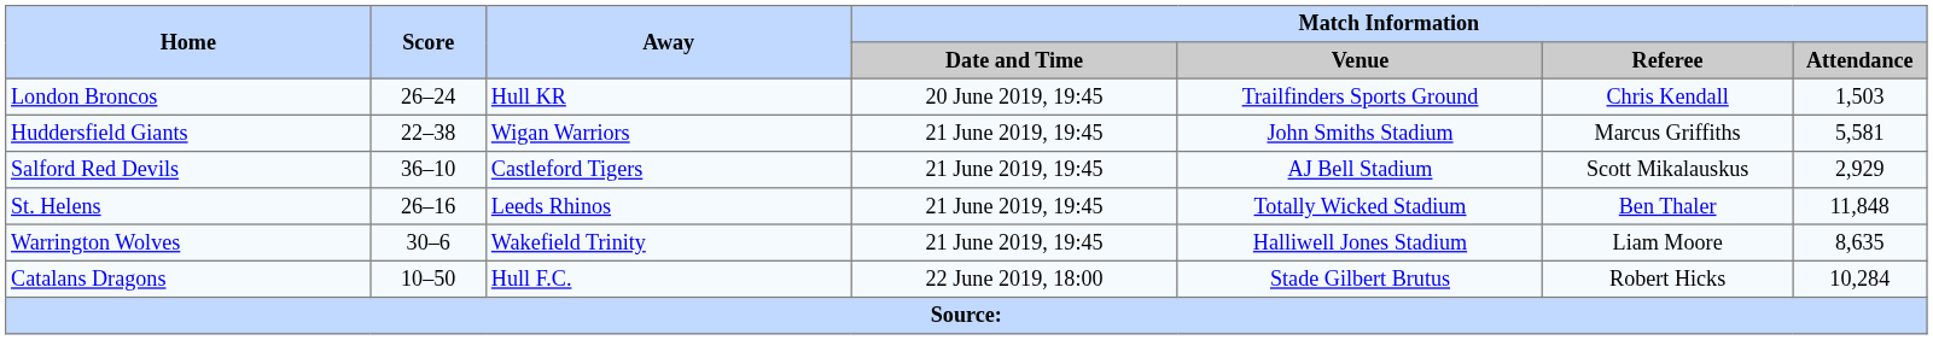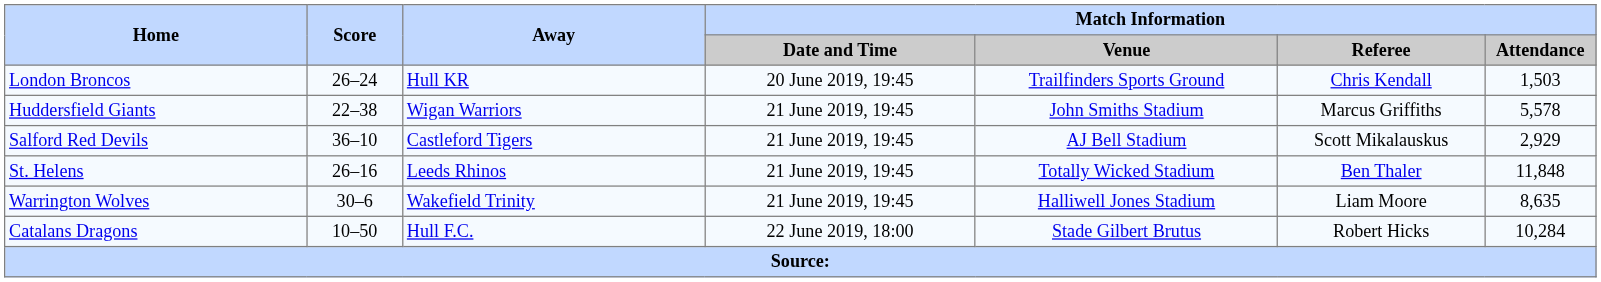Huddersfield Giants | Match Information / Attendance: 5,581 -> 5,578
